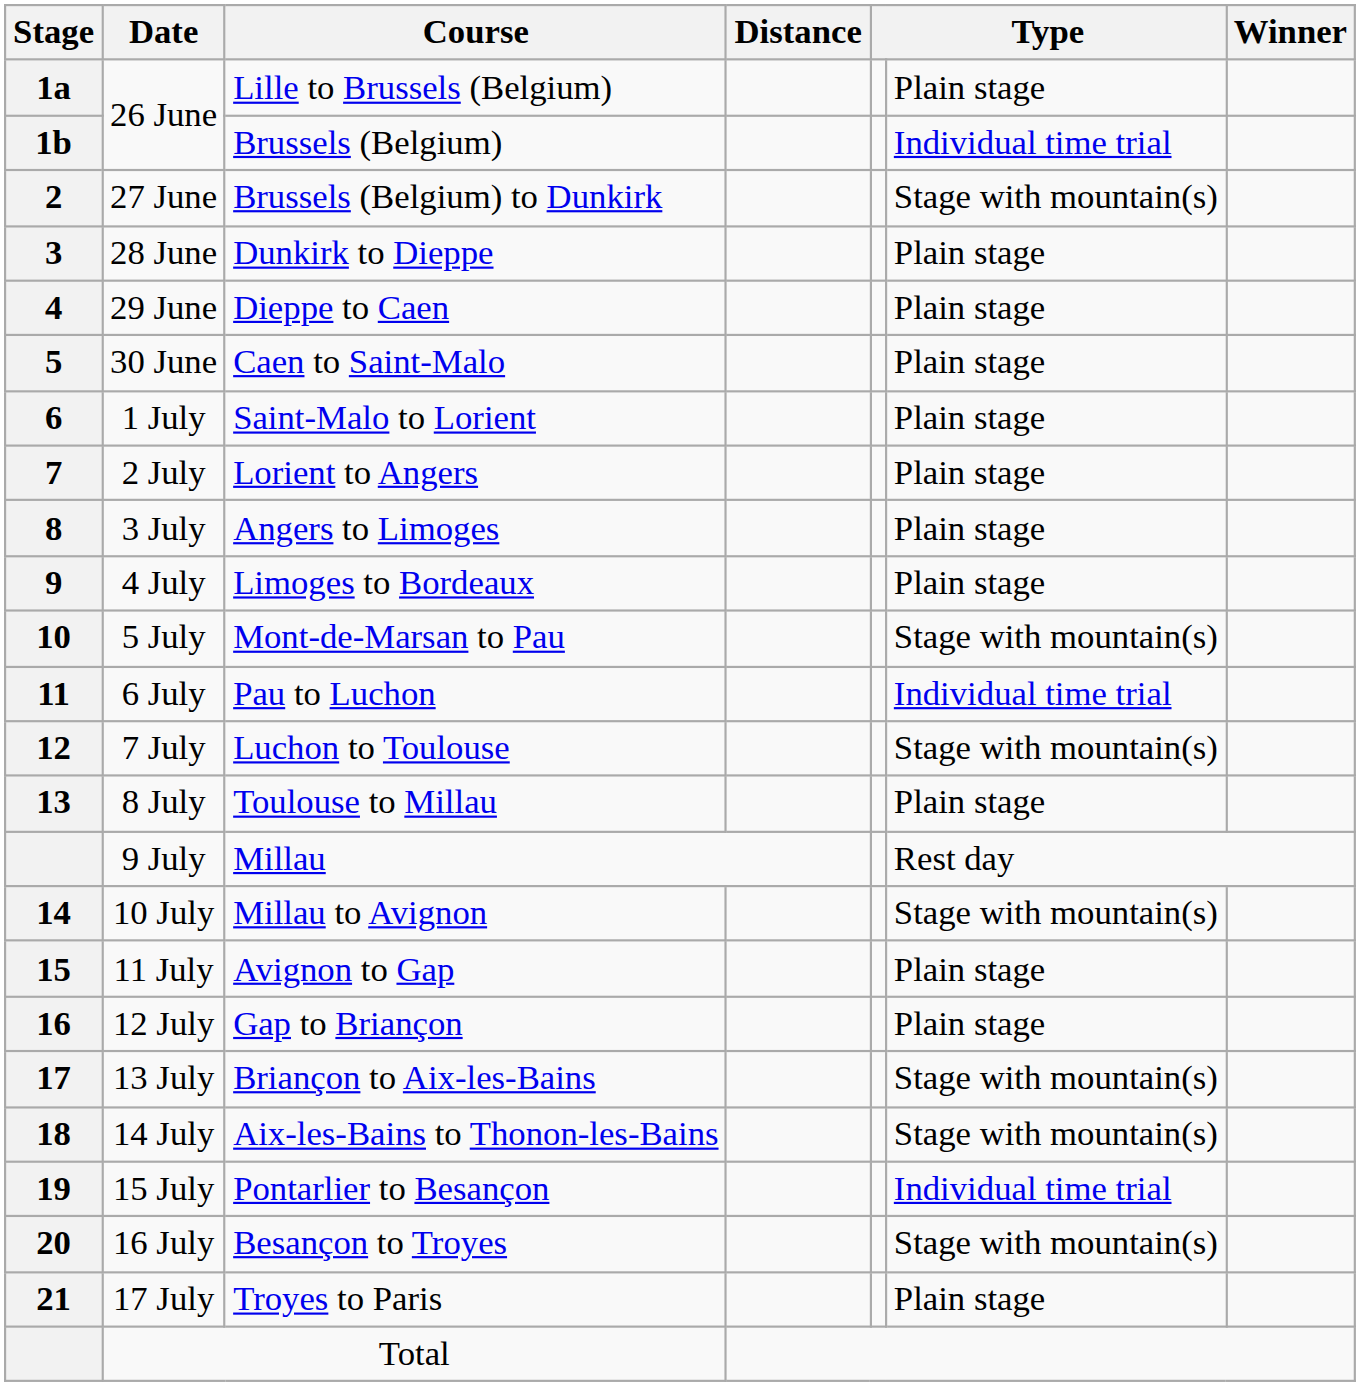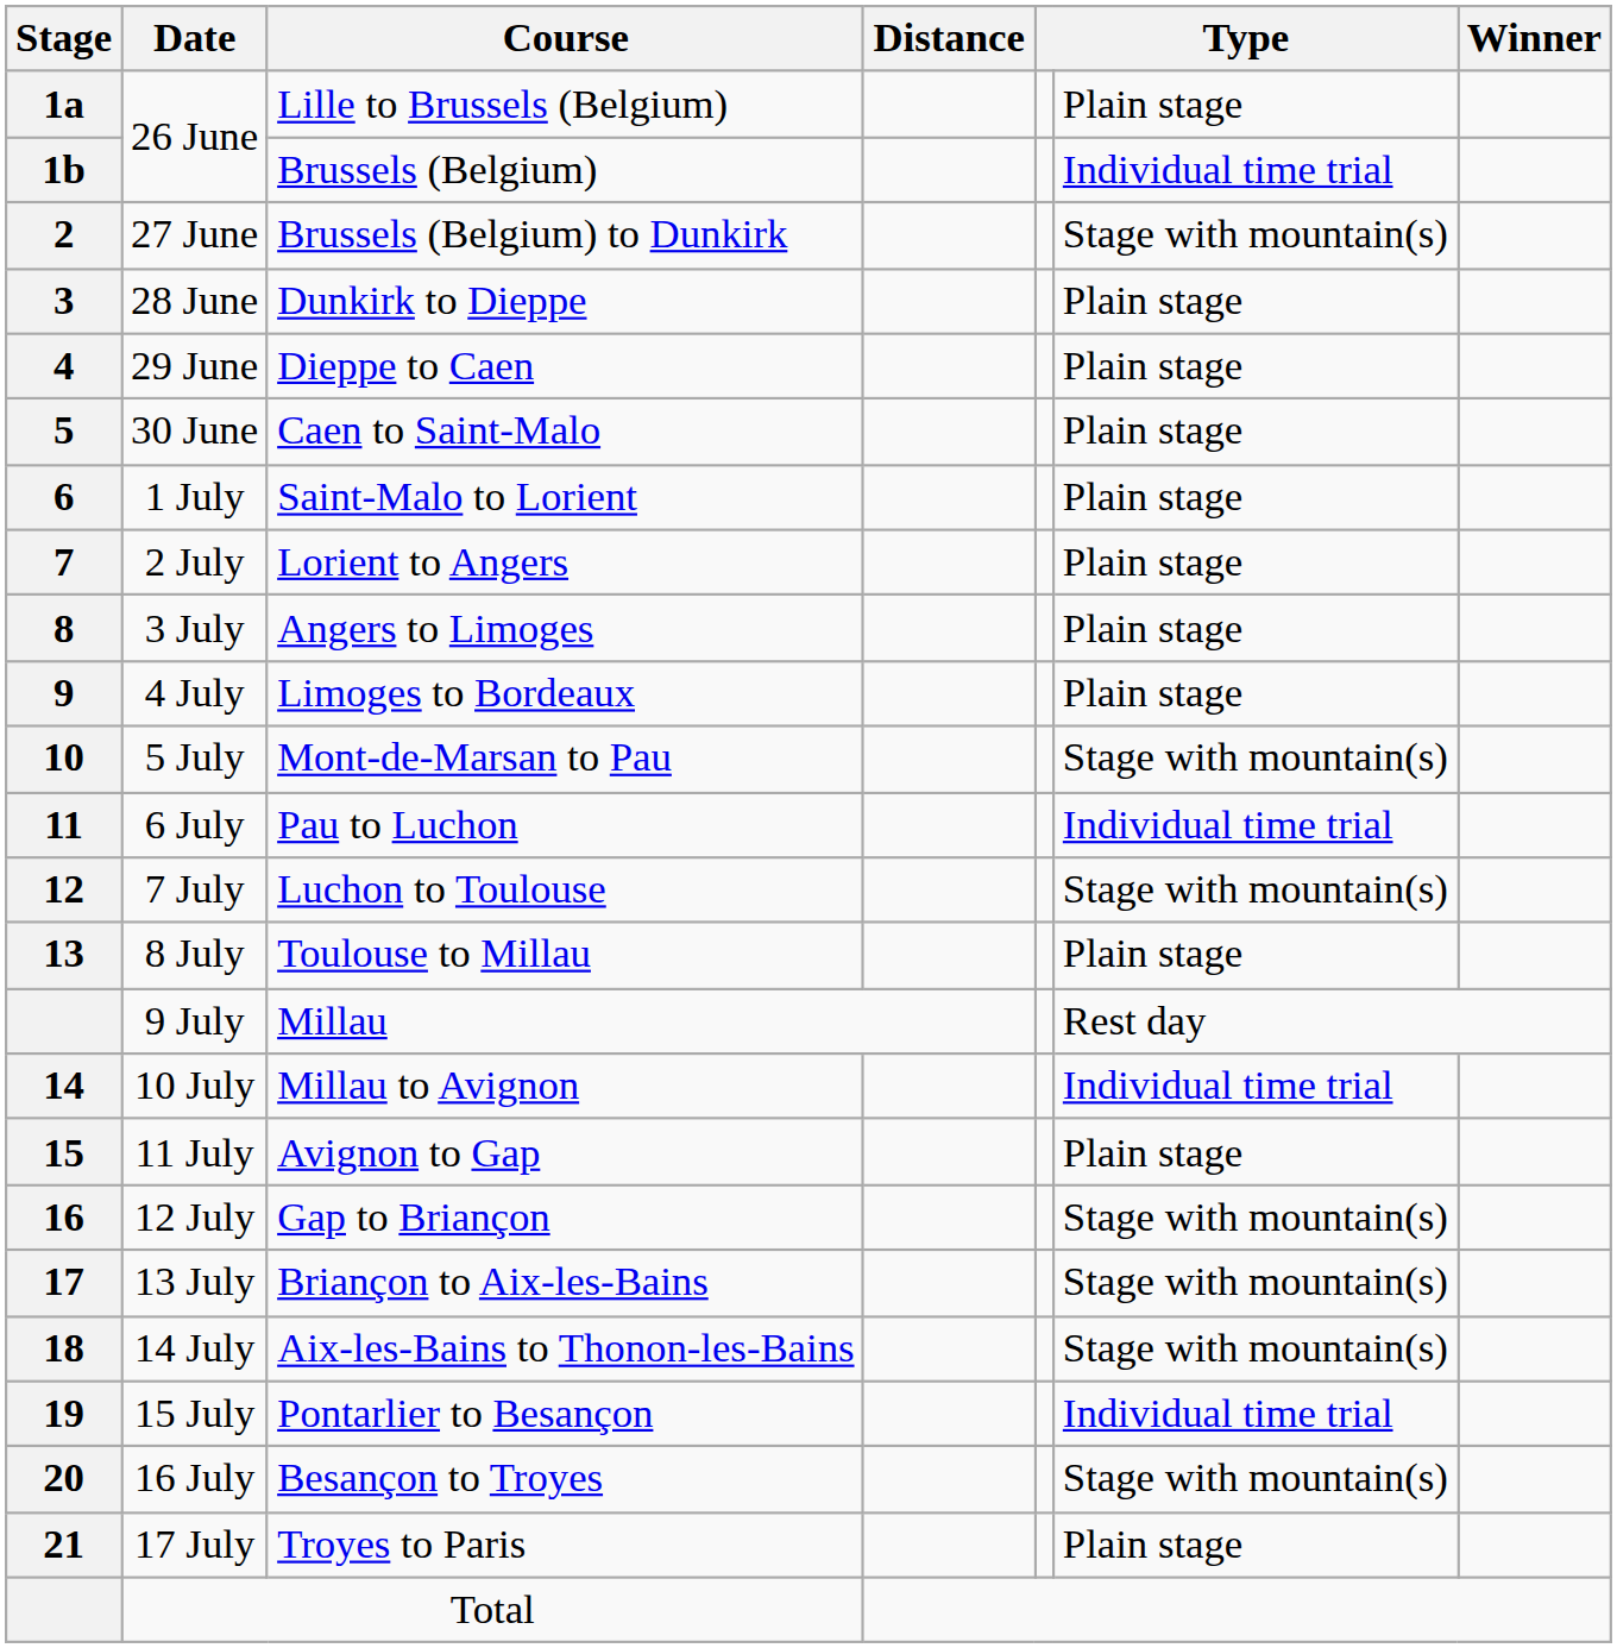Millau to Avignon | column 6: Stage with mountain(s) -> Individual time trial
Gap to Briançon | column 6: Plain stage -> Stage with mountain(s)
